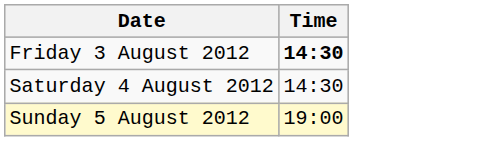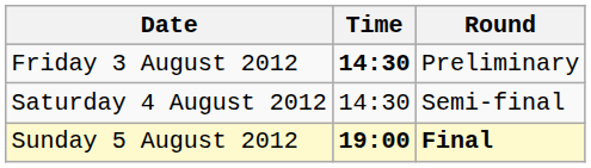+ column: Round | Preliminary | Semi-final | Final
Sunday 5 August 2012 | Time: normal -> bold
